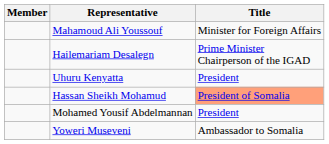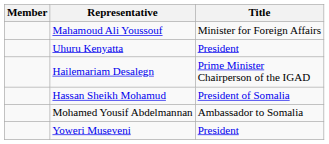rows swapped: Hailemariam Desalegn <-> Uhuru Kenyatta
Hassan Sheikh Mohamud | Title: lightsalmon background -> no background
Mohamed Yousif Abdelmannan | Title: President -> Ambassador to Somalia
Yoweri Museveni | Title: Ambassador to Somalia -> President
